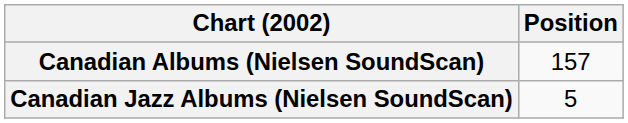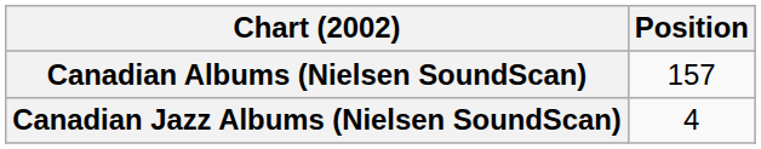Canadian Jazz Albums (Nielsen SoundScan) | Position: 5 -> 4
